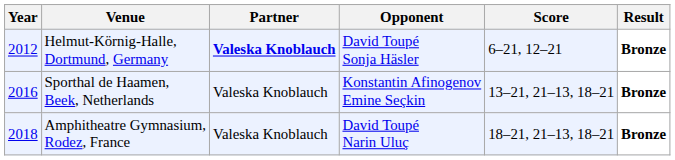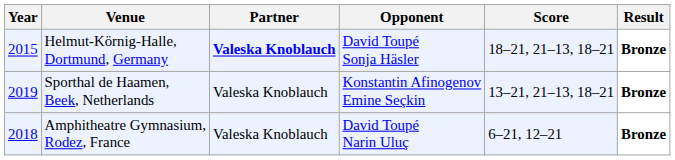Helmut-Körnig-Halle, Dortmund, Germany | Year: 2012 -> 2015
Helmut-Körnig-Halle, Dortmund, Germany | Score: 6–21, 12–21 -> 18–21, 21–13, 18–21
Sporthal de Haamen, Beek, Netherlands | Year: 2016 -> 2019
Amphitheatre Gymnasium, Rodez, France | Score: 18–21, 21–13, 18–21 -> 6–21, 12–21
